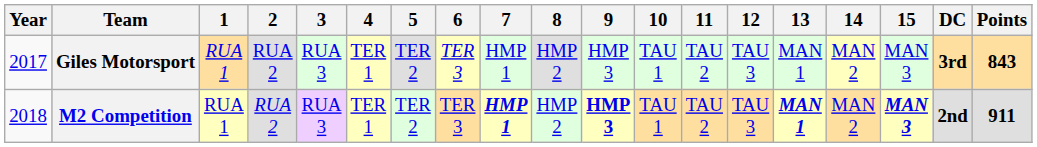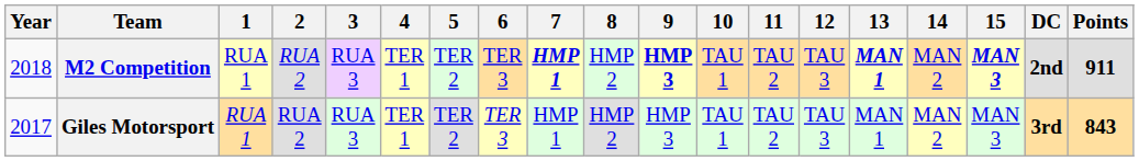rows swapped: Giles Motorsport <-> M2 Competition
